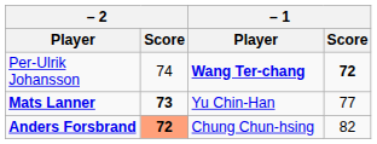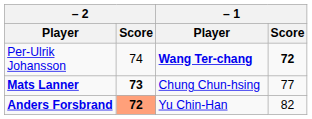Mats Lanner | – 1 / Player: Yu Chin-Han -> Chung Chun-hsing
Anders Forsbrand | – 1 / Player: Chung Chun-hsing -> Yu Chin-Han
